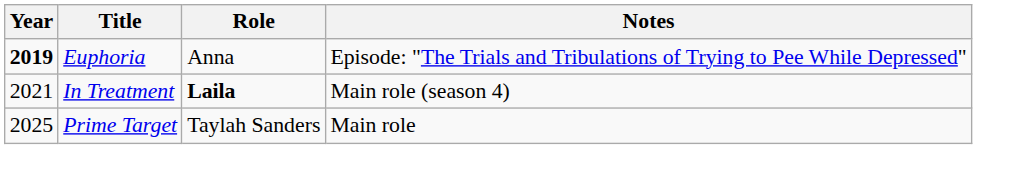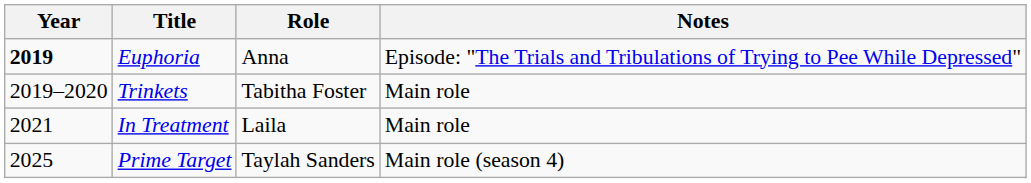+ row: 2019–2020 | Trinkets | Tabitha Foster | Main role
In Treatment | Role: bold -> normal
In Treatment | Notes: Main role (season 4) -> Main role
Prime Target | Notes: Main role -> Main role (season 4)
